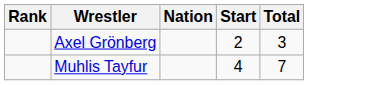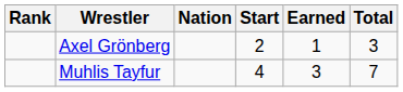+ column: Earned | 1 | 3
